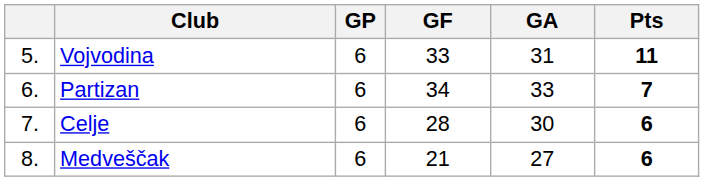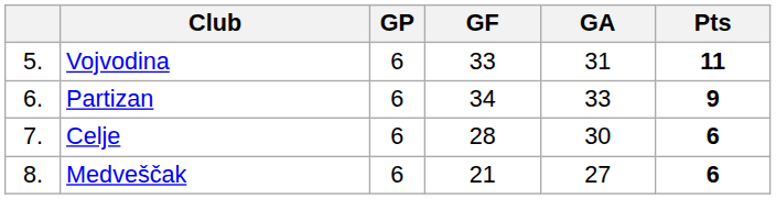Partizan | Pts: 7 -> 9
